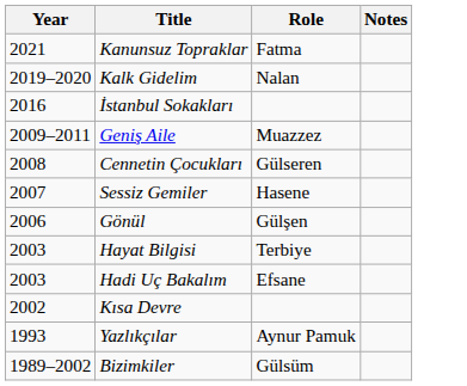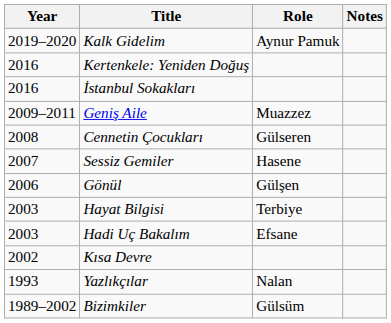- row: 2021 | Kanunsuz Topraklar | Fatma
Kalk Gidelim | Role: Nalan -> Aynur Pamuk
+ row: 2016 | Kertenkele: Yeniden Doğuş
Yazlıkçılar | Role: Aynur Pamuk -> Nalan
